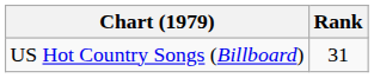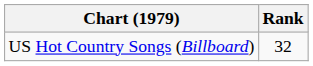US Hot Country Songs (Billboard) | Rank: 31 -> 32
